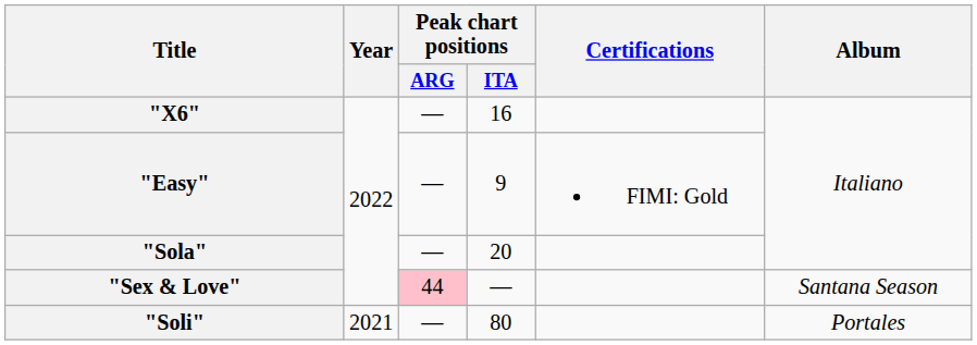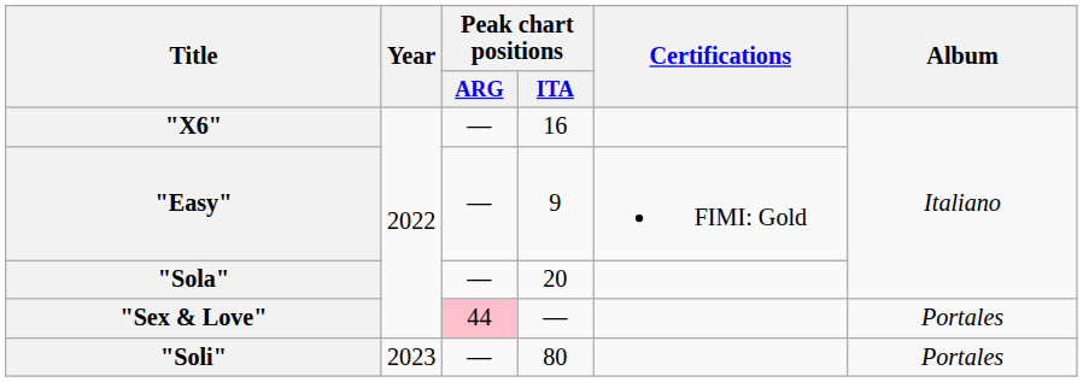"Sex & Love" | Album: Santana Season -> Portales
"Soli" | Year: 2021 -> 2023
